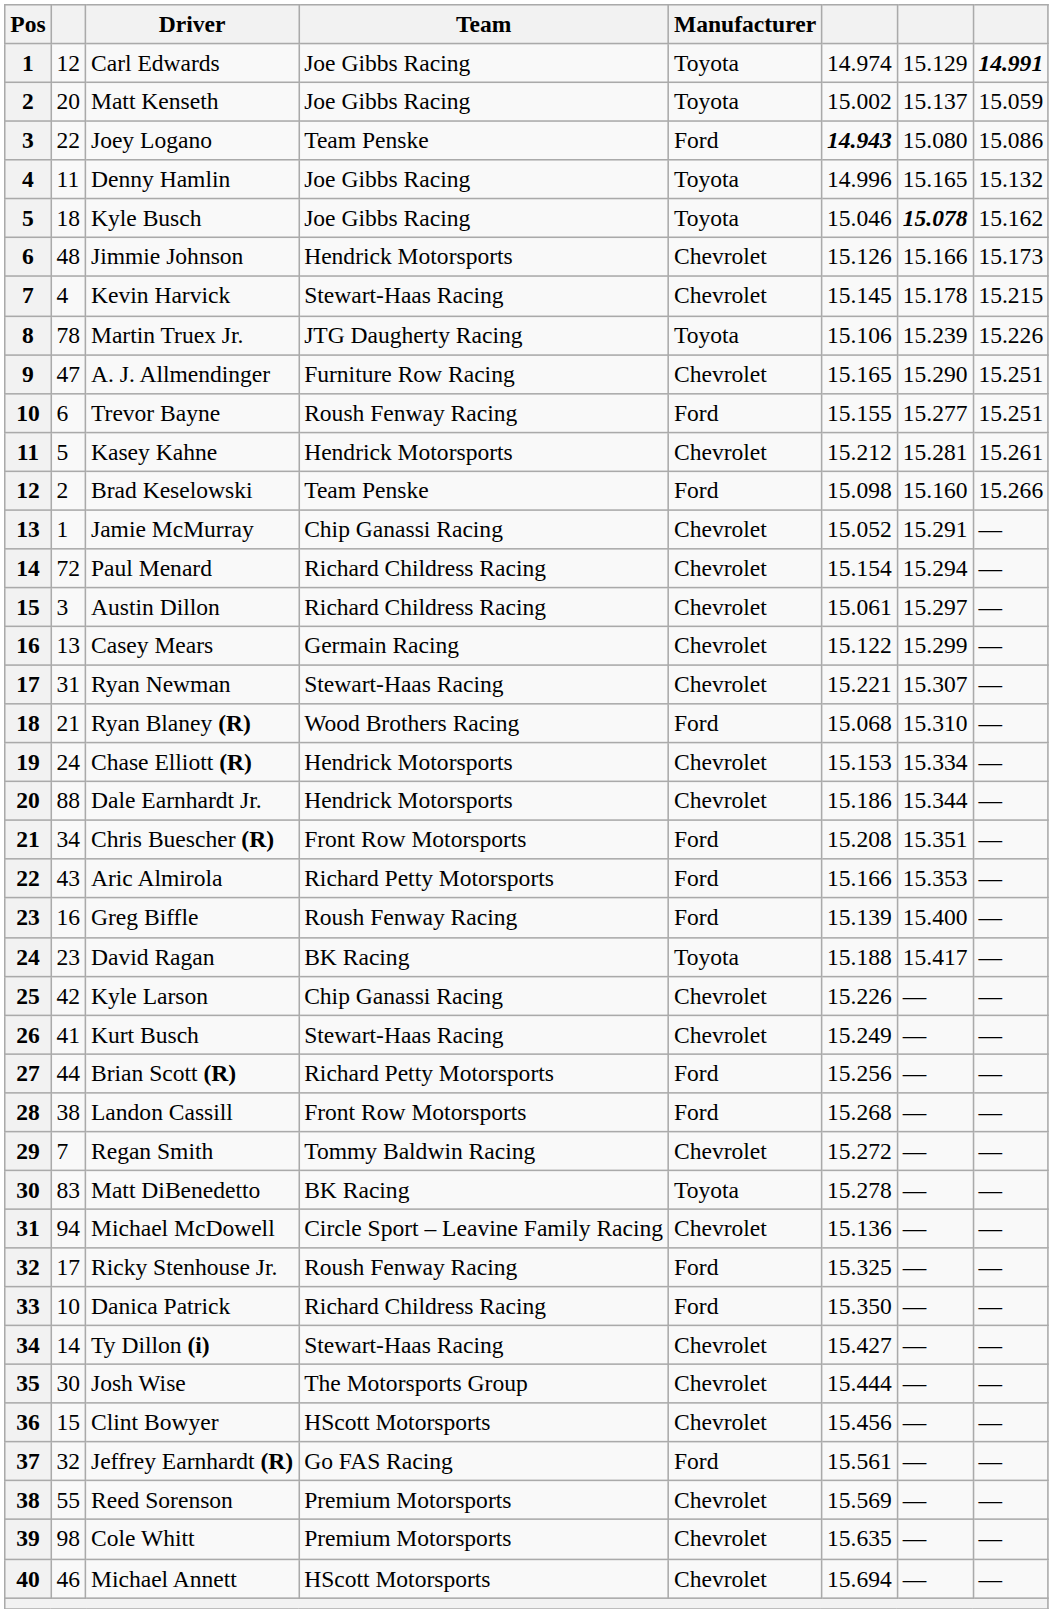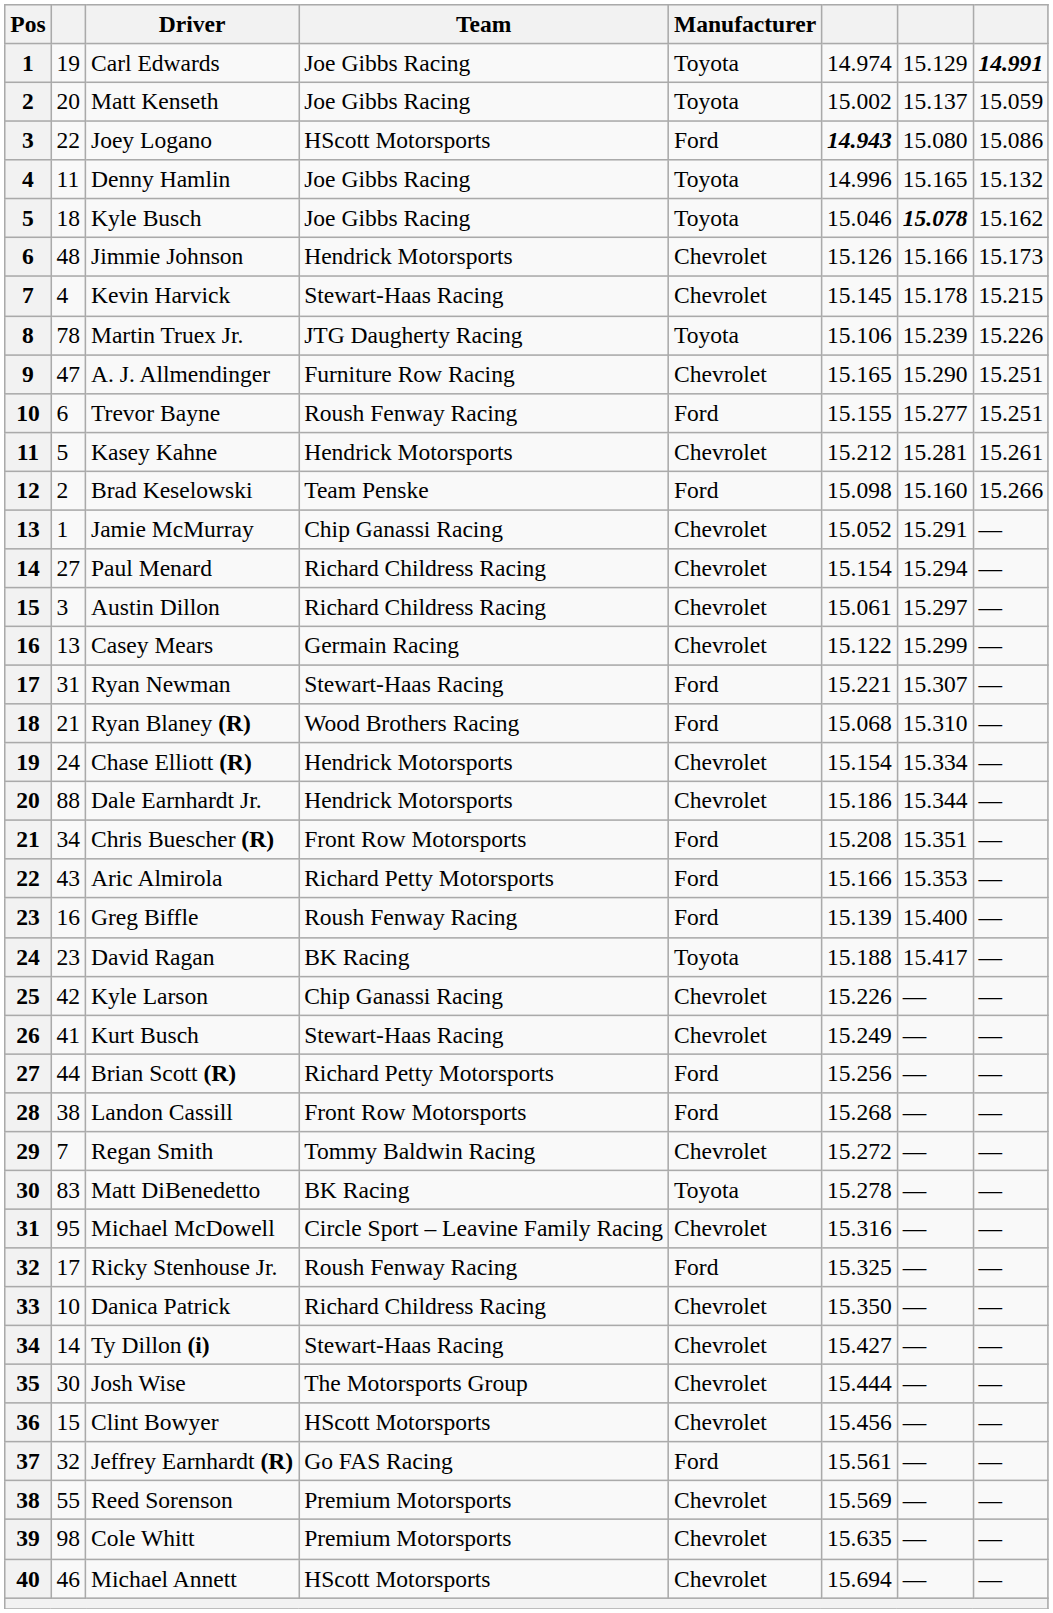Carl Edwards | column 2: 12 -> 19
Joey Logano | Team: Team Penske -> HScott Motorsports
Paul Menard | column 2: 72 -> 27
Ryan Newman | Manufacturer: Chevrolet -> Ford
Chase Elliott (R) | column 6: 15.153 -> 15.154
Michael McDowell | column 2: 94 -> 95
Michael McDowell | column 6: 15.136 -> 15.316
Danica Patrick | Manufacturer: Ford -> Chevrolet
